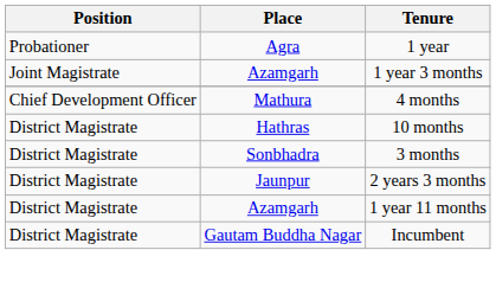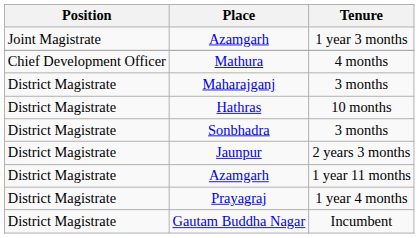- row: Probationer | Agra | 1 year
+ row: District Magistrate | Maharajganj | 3 months
+ row: District Magistrate | Prayagraj | 1 year 4 months
